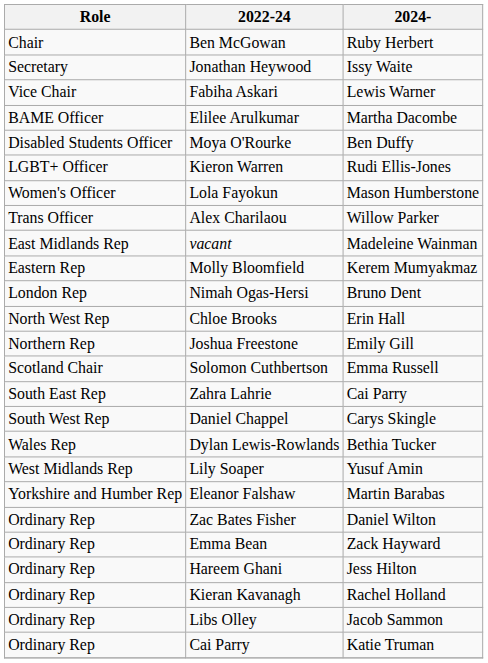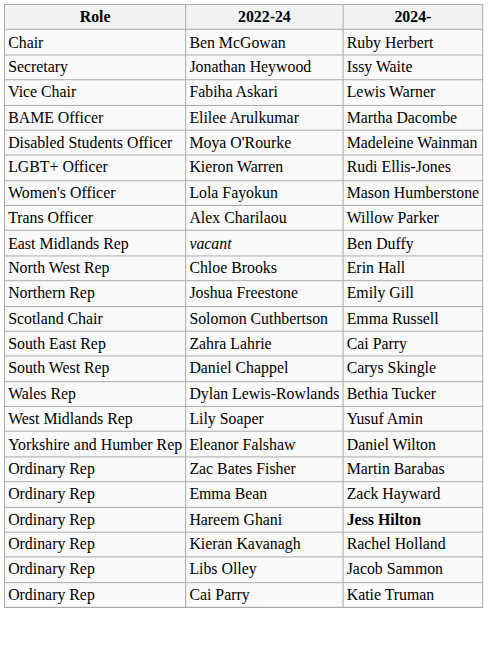Moya O'Rourke | 2024-: Ben Duffy -> Madeleine Wainman
vacant | 2024-: Madeleine Wainman -> Ben Duffy
- row: Eastern Rep | Molly Bloomfield | Kerem Mumyakmaz
- row: London Rep | Nimah Ogas-Hersi | Bruno Dent
Eleanor Falshaw | 2024-: Martin Barabas -> Daniel Wilton
Zac Bates Fisher | 2024-: Daniel Wilton -> Martin Barabas
Hareem Ghani | 2024-: normal -> bold
